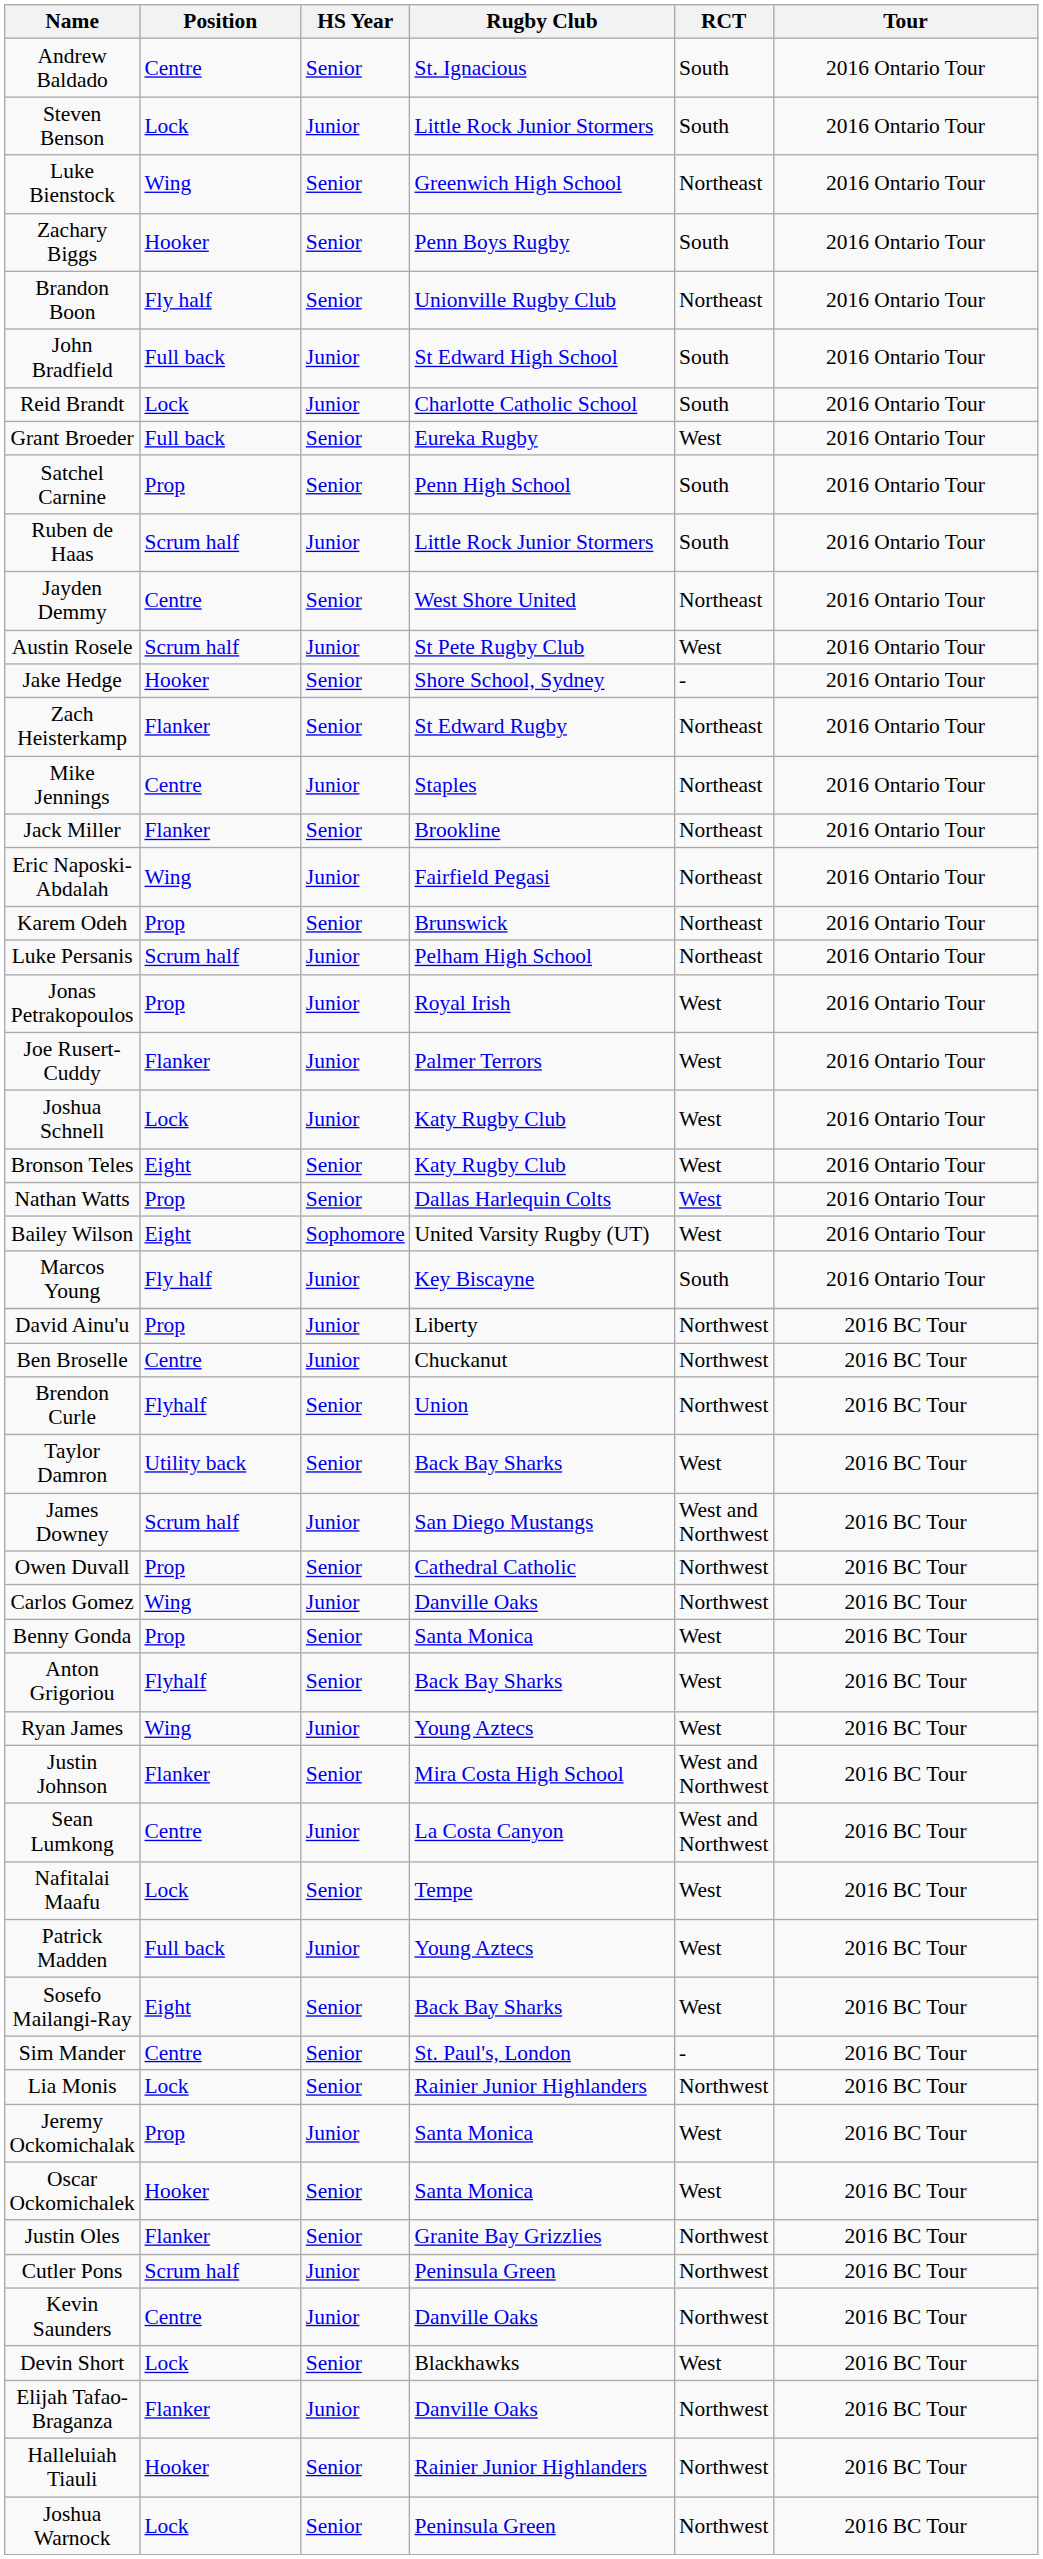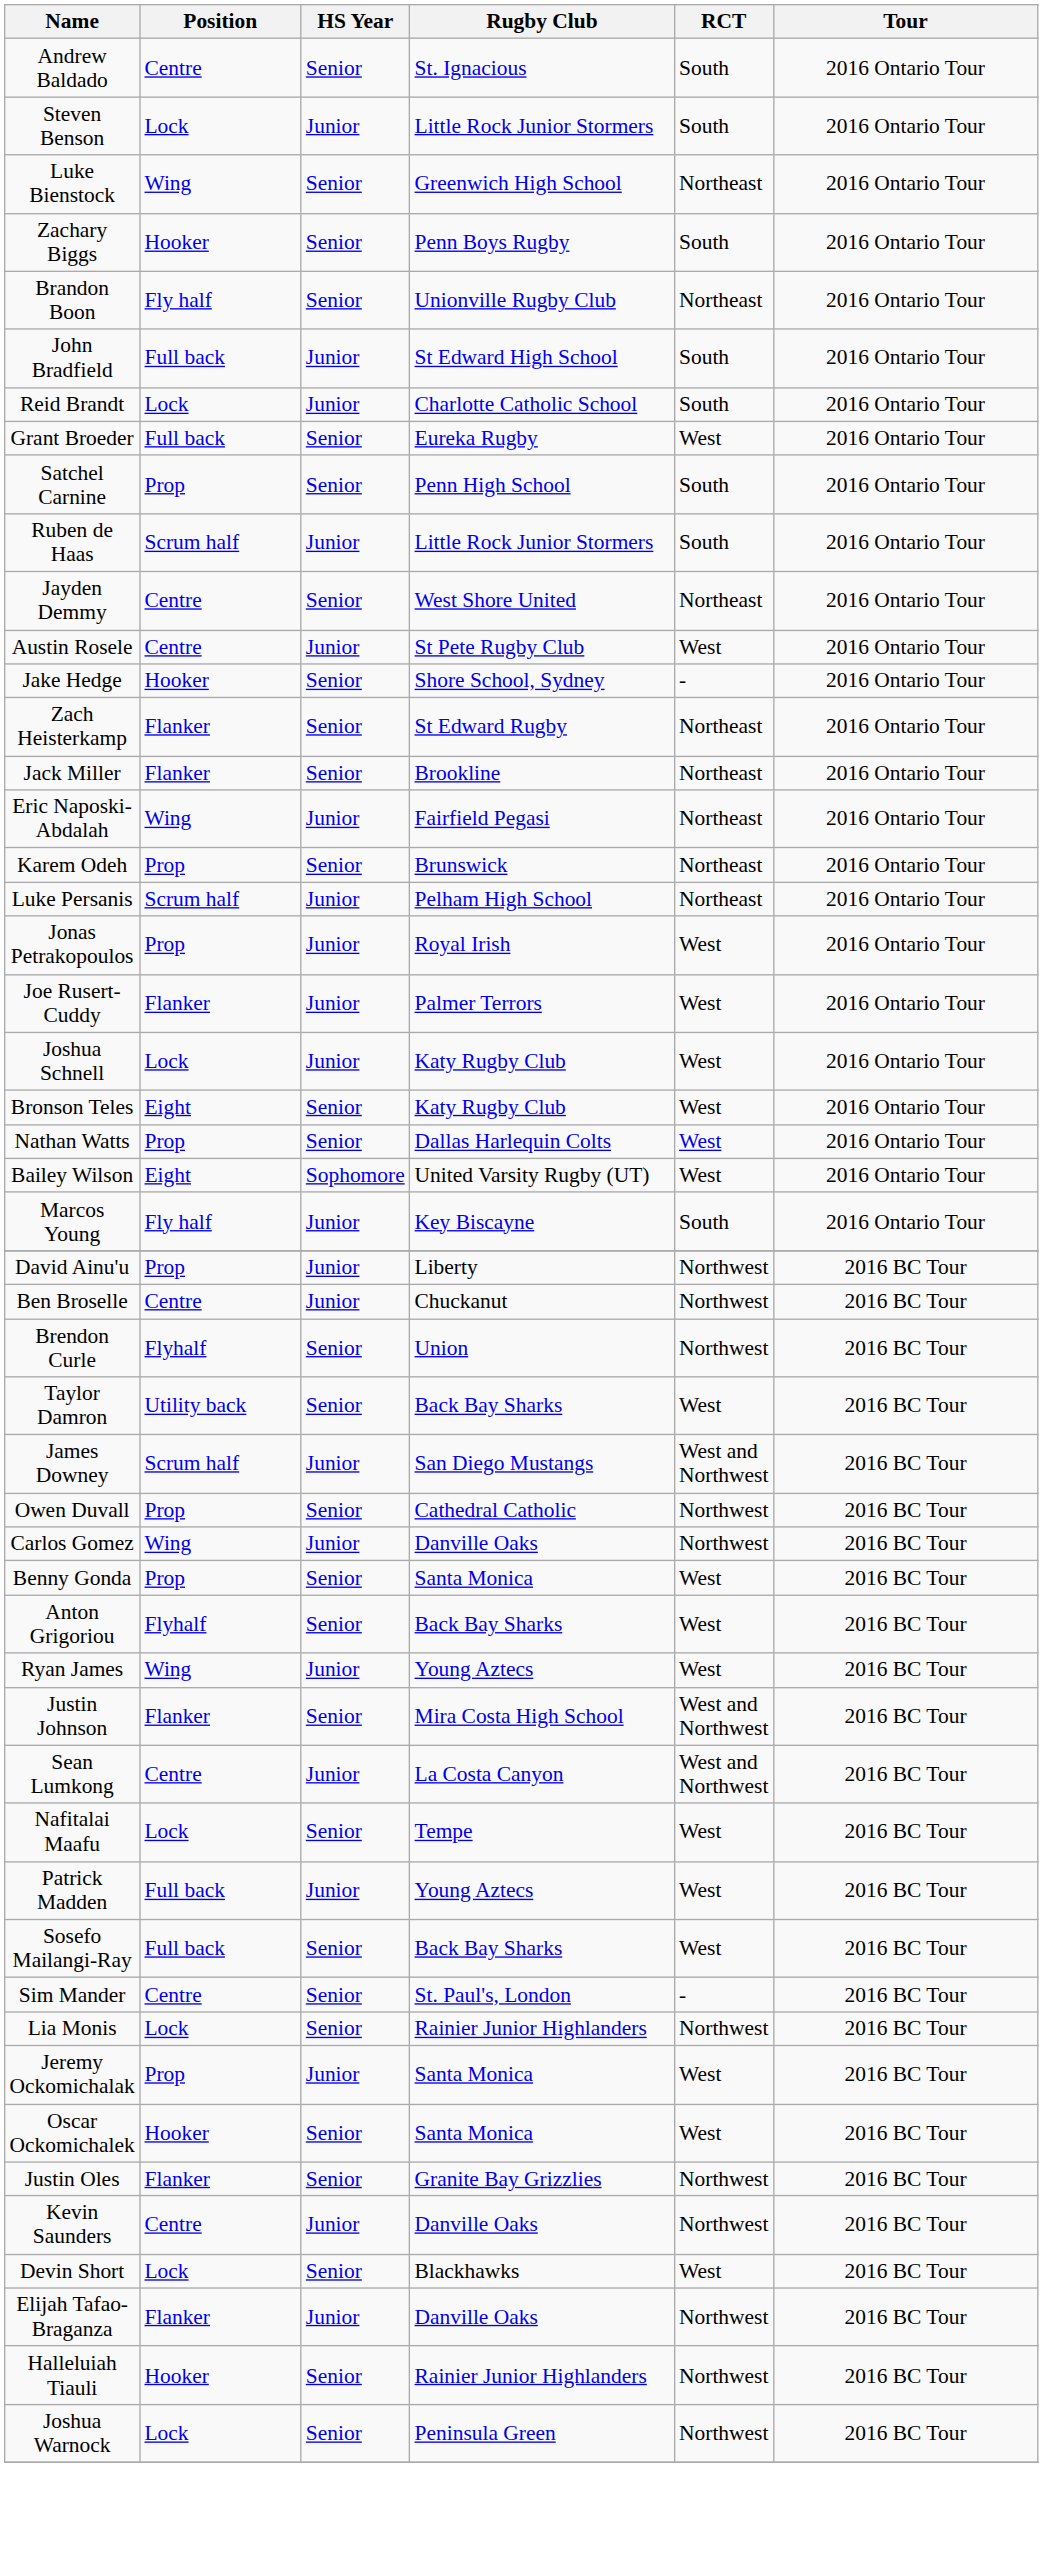Austin Rosele | Position: Scrum half -> Centre
- row: Mike Jennings | Centre | Junior | Staples | Northeast | 2016 Ontario Tour
Sosefo Mailangi-Ray | Position: Eight -> Full back
- row: Cutler Pons | Scrum half | Junior | Peninsula Green | Northwest | 2016 BC Tour
